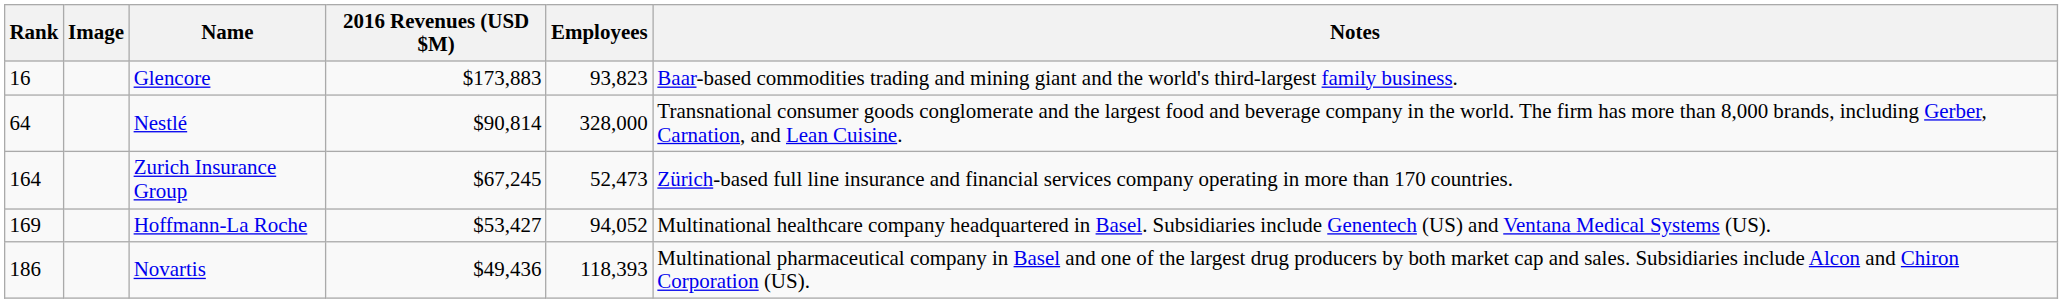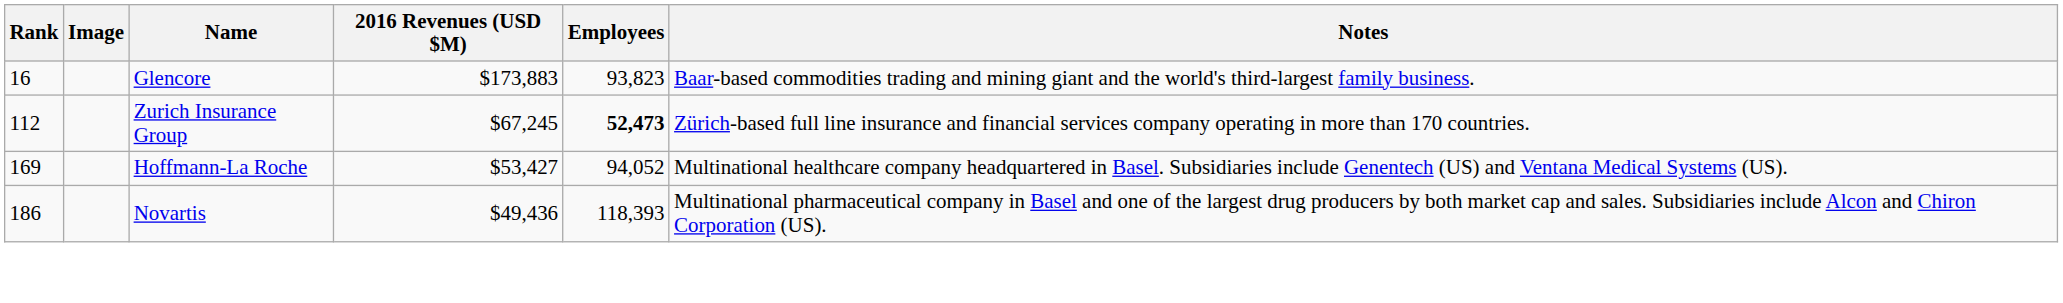- row: 64 | Nestlé | $90,814 | 328,000 | Transnational consumer goods conglomerate and the largest food and beverage company in the world. The firm has more than 8,000 brands, including Gerber, Carnation, and Lean Cuisine.
Zurich Insurance Group | Rank: 164 -> 112
Zurich Insurance Group | Employees: normal -> bold
